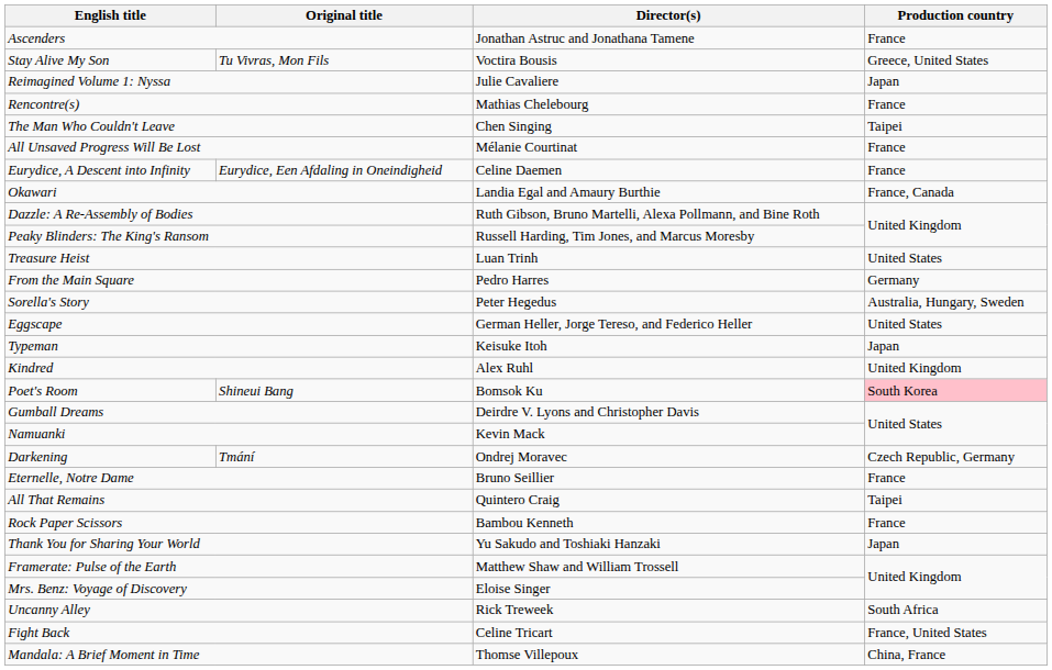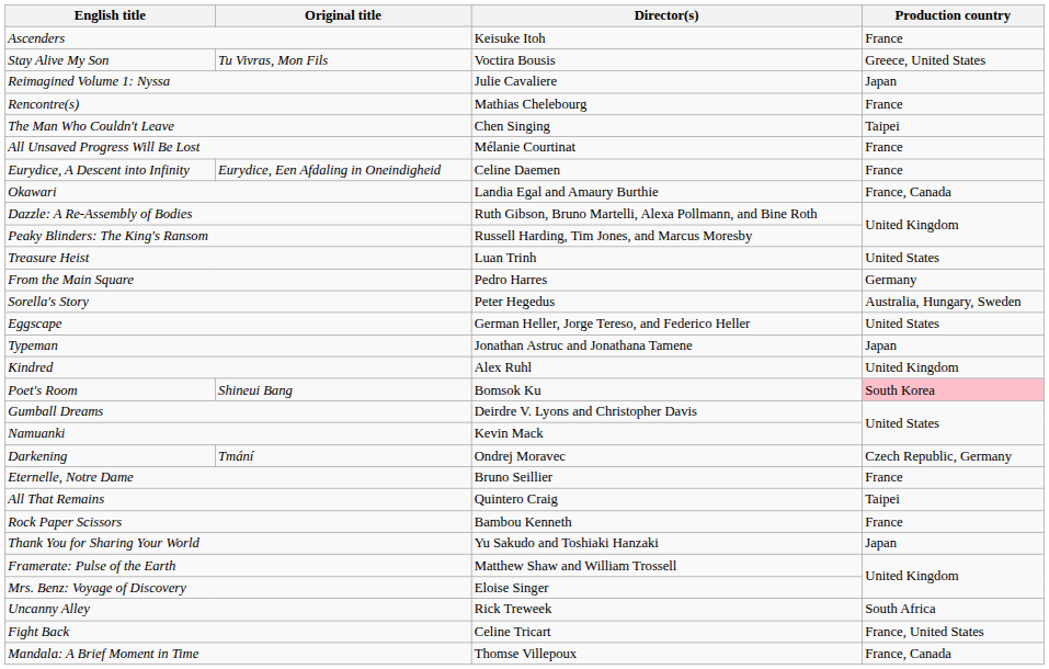Ascenders | Director(s): Jonathan Astruc and Jonathana Tamene -> Keisuke Itoh
Typeman | Director(s): Keisuke Itoh -> Jonathan Astruc and Jonathana Tamene
Mandala: A Brief Moment in Time | Production country: China, France -> France, Canada
